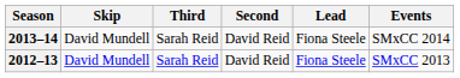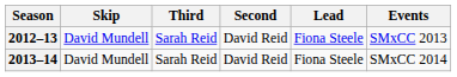rows swapped: 2012–13 <-> 2013–14
